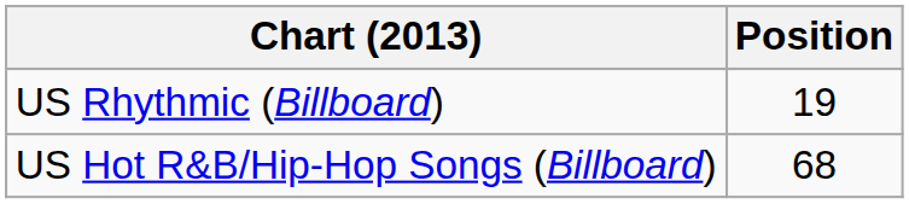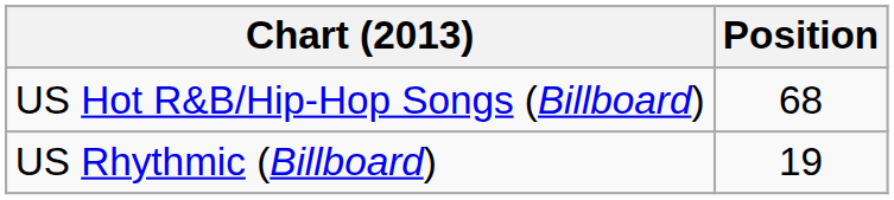rows swapped: US Hot R&B/Hip-Hop Songs (Billboard) <-> US Rhythmic (Billboard)
